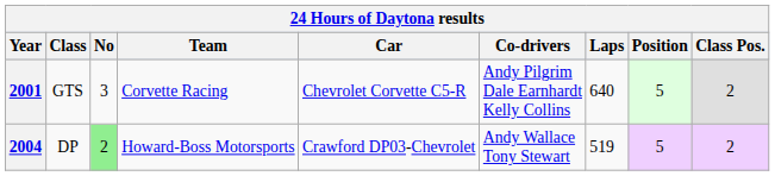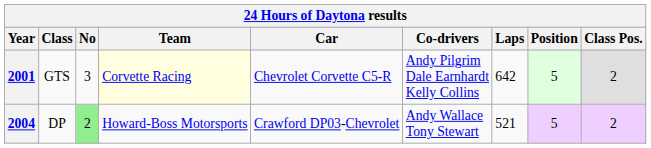2001 | Team: no background -> lightyellow background
2001 | Laps: 640 -> 642
2004 | Laps: 519 -> 521
